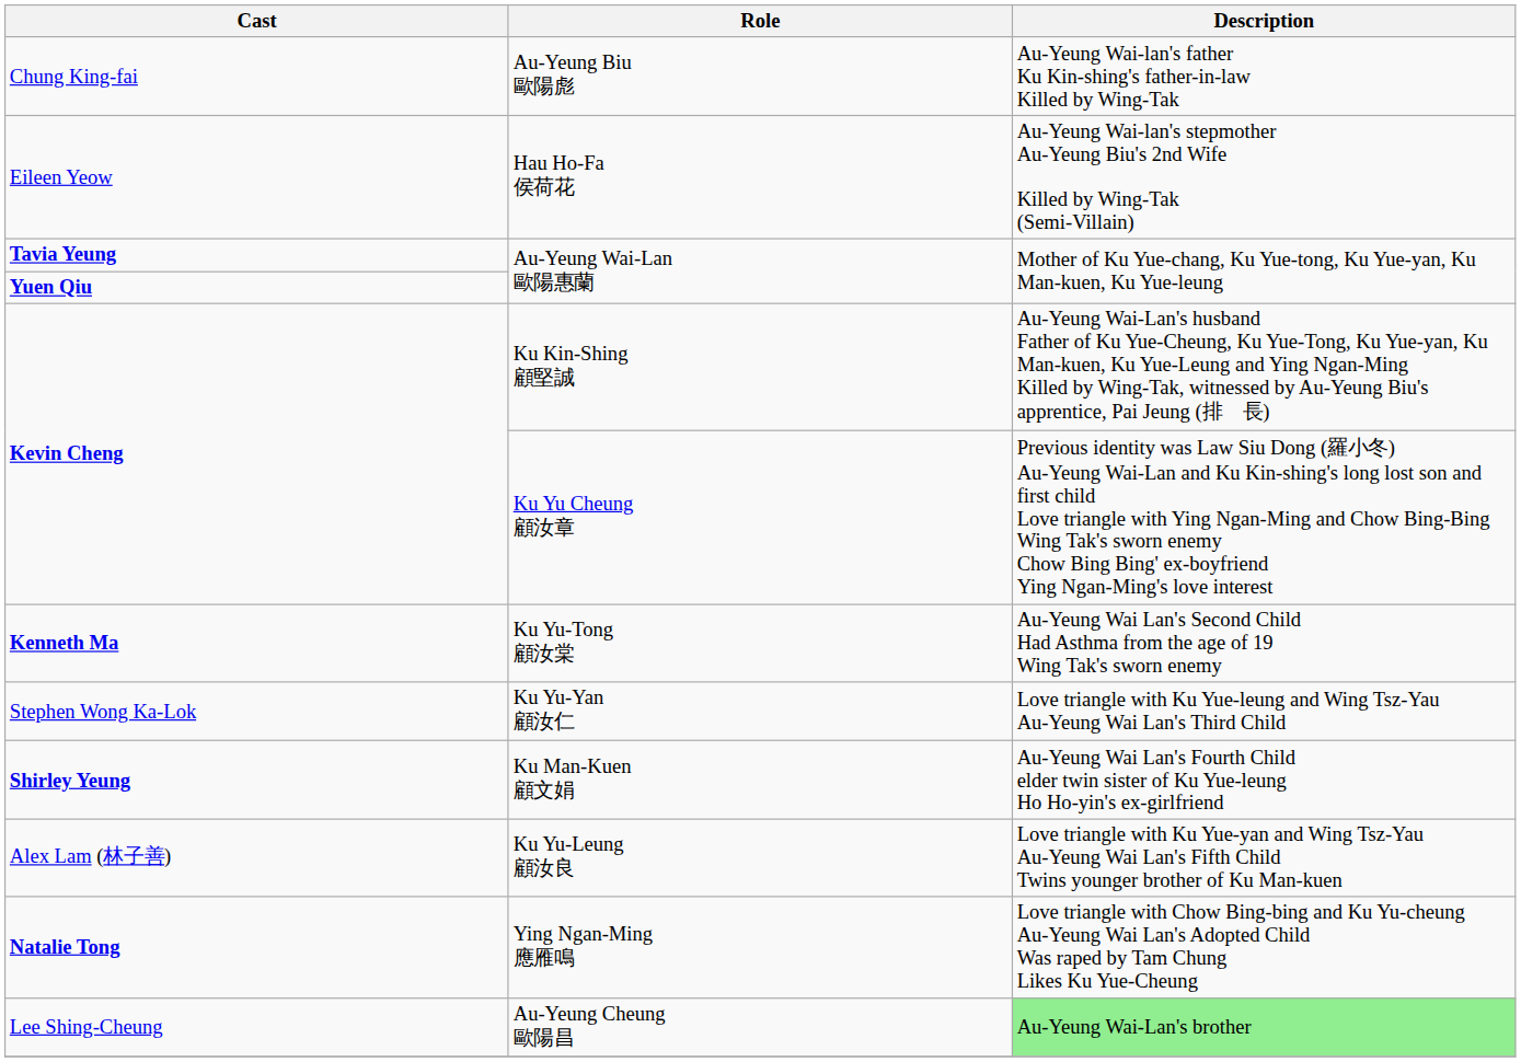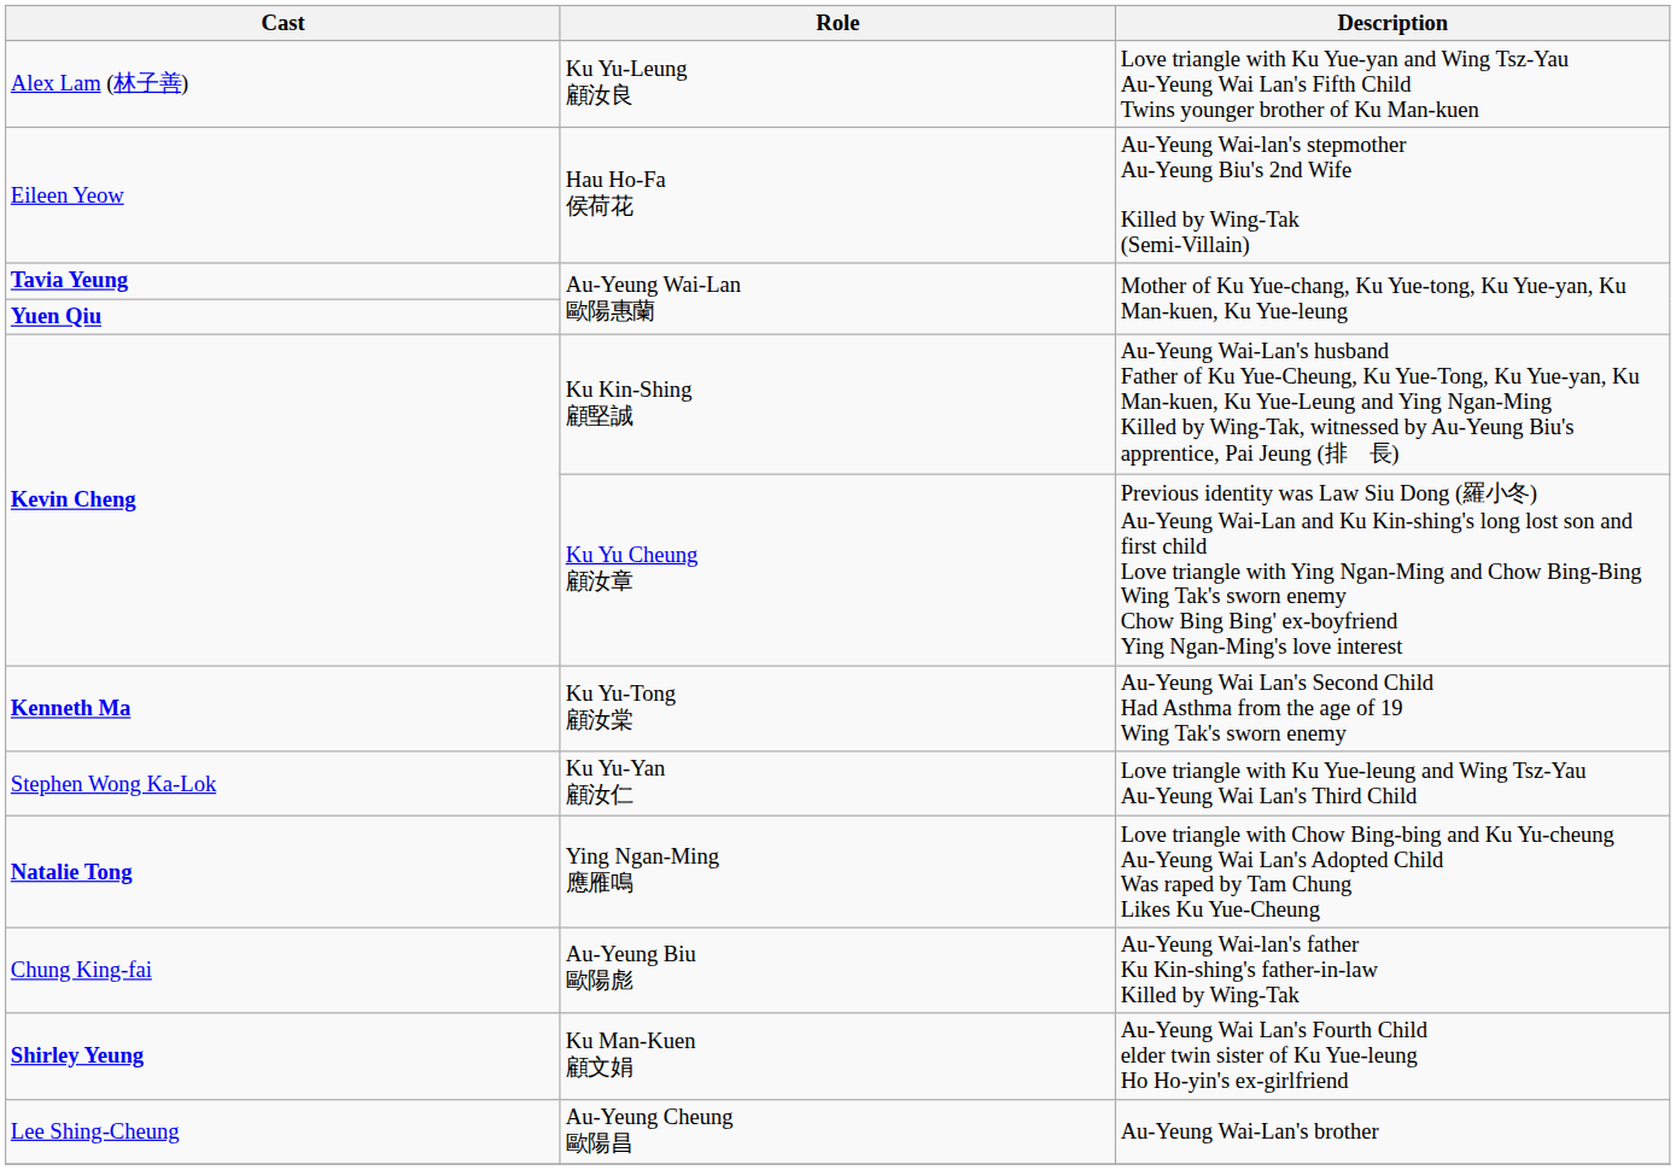rows swapped: Chung King-fai <-> Alex Lam (林子善)
rows swapped: Shirley Yeung <-> Natalie Tong
Lee Shing-Cheung | Description: lightgreen background -> no background
